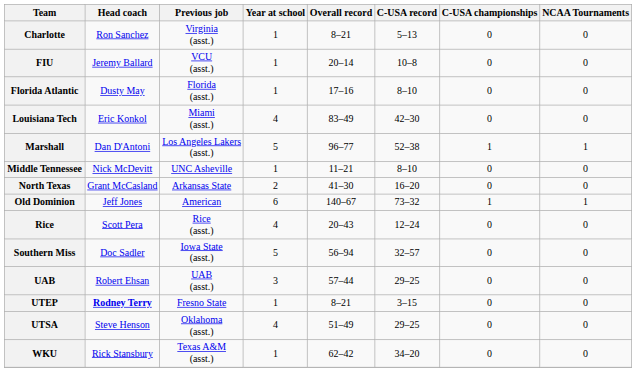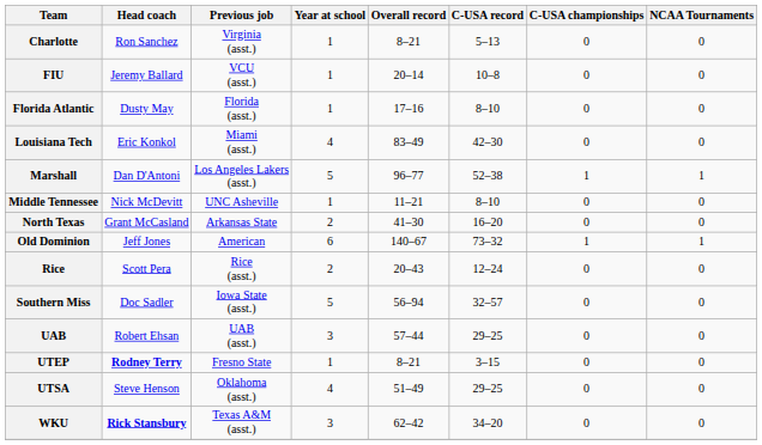Rice | Year at school: 4 -> 2
WKU | Head coach: normal -> bold
WKU | Year at school: 1 -> 3
